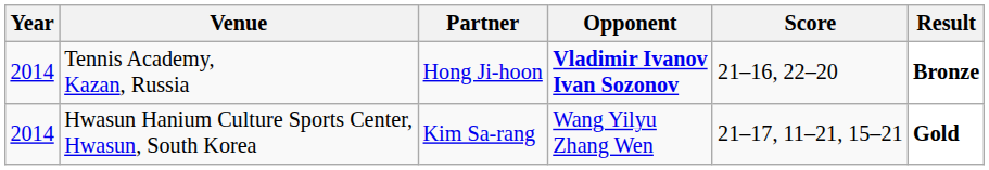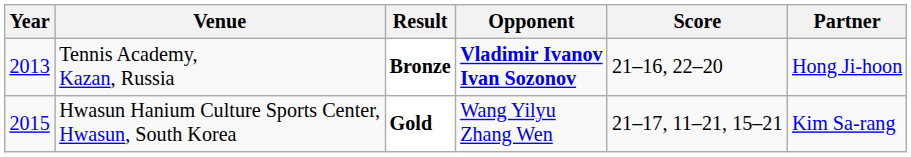columns swapped: Partner <-> Result
Tennis Academy, Kazan, Russia | Year: 2014 -> 2013
Hwasun Hanium Culture Sports Center, Hwasun, South Korea | Year: 2014 -> 2015
